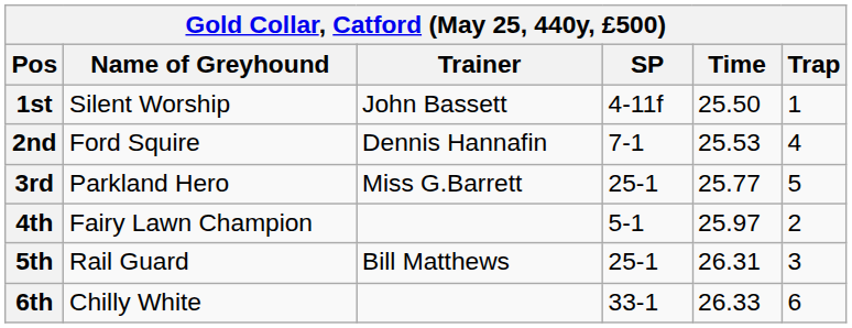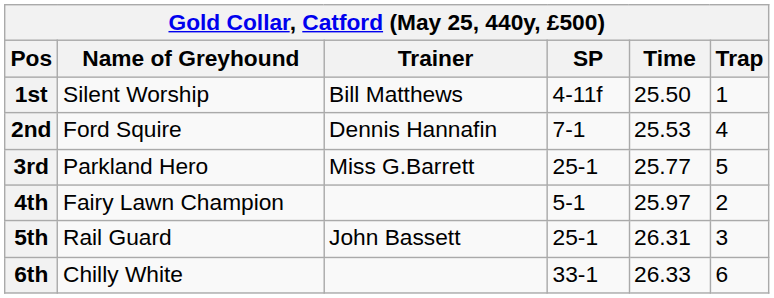1st | Trainer: John Bassett -> Bill Matthews
5th | Trainer: Bill Matthews -> John Bassett
